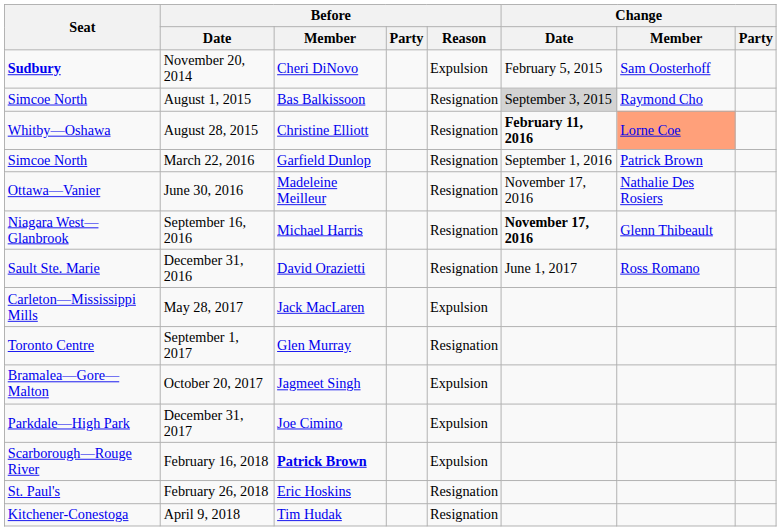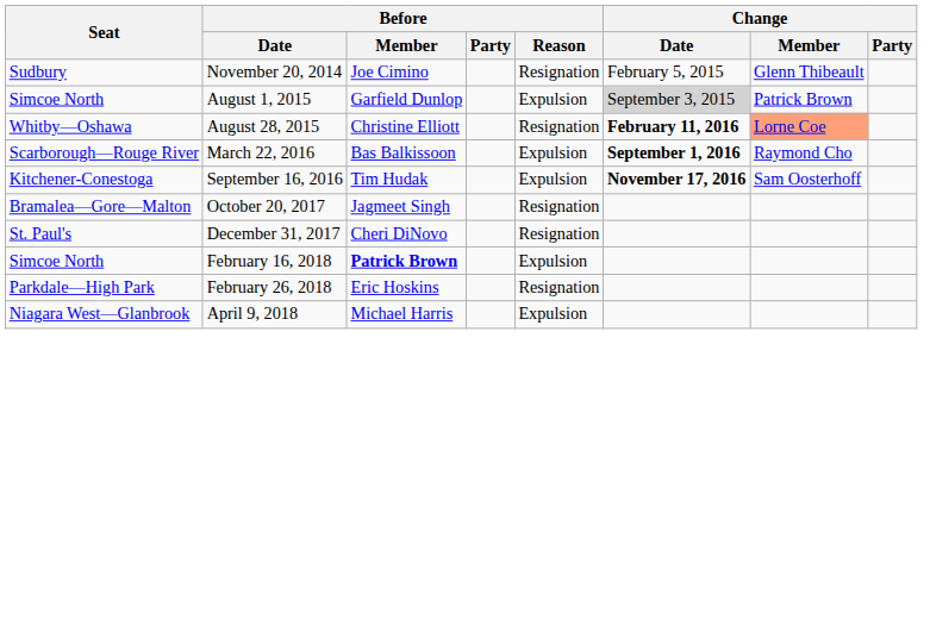November 20, 2014 | Seat: bold -> normal
November 20, 2014 | Before / Member: Cheri DiNovo -> Joe Cimino
November 20, 2014 | Before / Reason: Expulsion -> Resignation
November 20, 2014 | Change / Member: Sam Oosterhoff -> Glenn Thibeault
August 1, 2015 | Before / Member: Bas Balkissoon -> Garfield Dunlop
August 1, 2015 | Before / Reason: Resignation -> Expulsion
August 1, 2015 | Change / Member: Raymond Cho -> Patrick Brown
March 22, 2016 | Seat: Simcoe North -> Scarborough—Rouge River
March 22, 2016 | Before / Member: Garfield Dunlop -> Bas Balkissoon
March 22, 2016 | Before / Reason: Resignation -> Expulsion
March 22, 2016 | Change / Date: normal -> bold
March 22, 2016 | Change / Member: Patrick Brown -> Raymond Cho
- row: Ottawa—Vanier | June 30, 2016 | Madeleine Meilleur | Resignation | November 17, 2016 | Nathalie Des Rosiers
September 16, 2016 | Seat: Niagara West—Glanbrook -> Kitchener-Conestoga
September 16, 2016 | Before / Member: Michael Harris -> Tim Hudak
September 16, 2016 | Before / Reason: Resignation -> Expulsion
September 16, 2016 | Change / Member: Glenn Thibeault -> Sam Oosterhoff
- row: Sault Ste. Marie | December 31, 2016 | David Orazietti | Resignation | June 1, 2017 | Ross Romano
- row: Carleton—Mississippi Mills | May 28, 2017 | Jack MacLaren | Expulsion
- row: Toronto Centre | September 1, 2017 | Glen Murray | Resignation
October 20, 2017 | Before / Reason: Expulsion -> Resignation
December 31, 2017 | Seat: Parkdale—High Park -> St. Paul's
December 31, 2017 | Before / Member: Joe Cimino -> Cheri DiNovo
December 31, 2017 | Before / Reason: Expulsion -> Resignation
February 16, 2018 | Seat: Scarborough—Rouge River -> Simcoe North
February 26, 2018 | Seat: St. Paul's -> Parkdale—High Park
April 9, 2018 | Seat: Kitchener-Conestoga -> Niagara West—Glanbrook
April 9, 2018 | Before / Member: Tim Hudak -> Michael Harris
April 9, 2018 | Before / Reason: Resignation -> Expulsion
